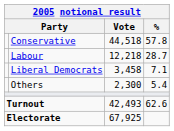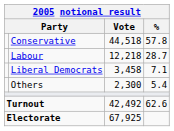Turnout | Vote: 42,493 -> 42,492
